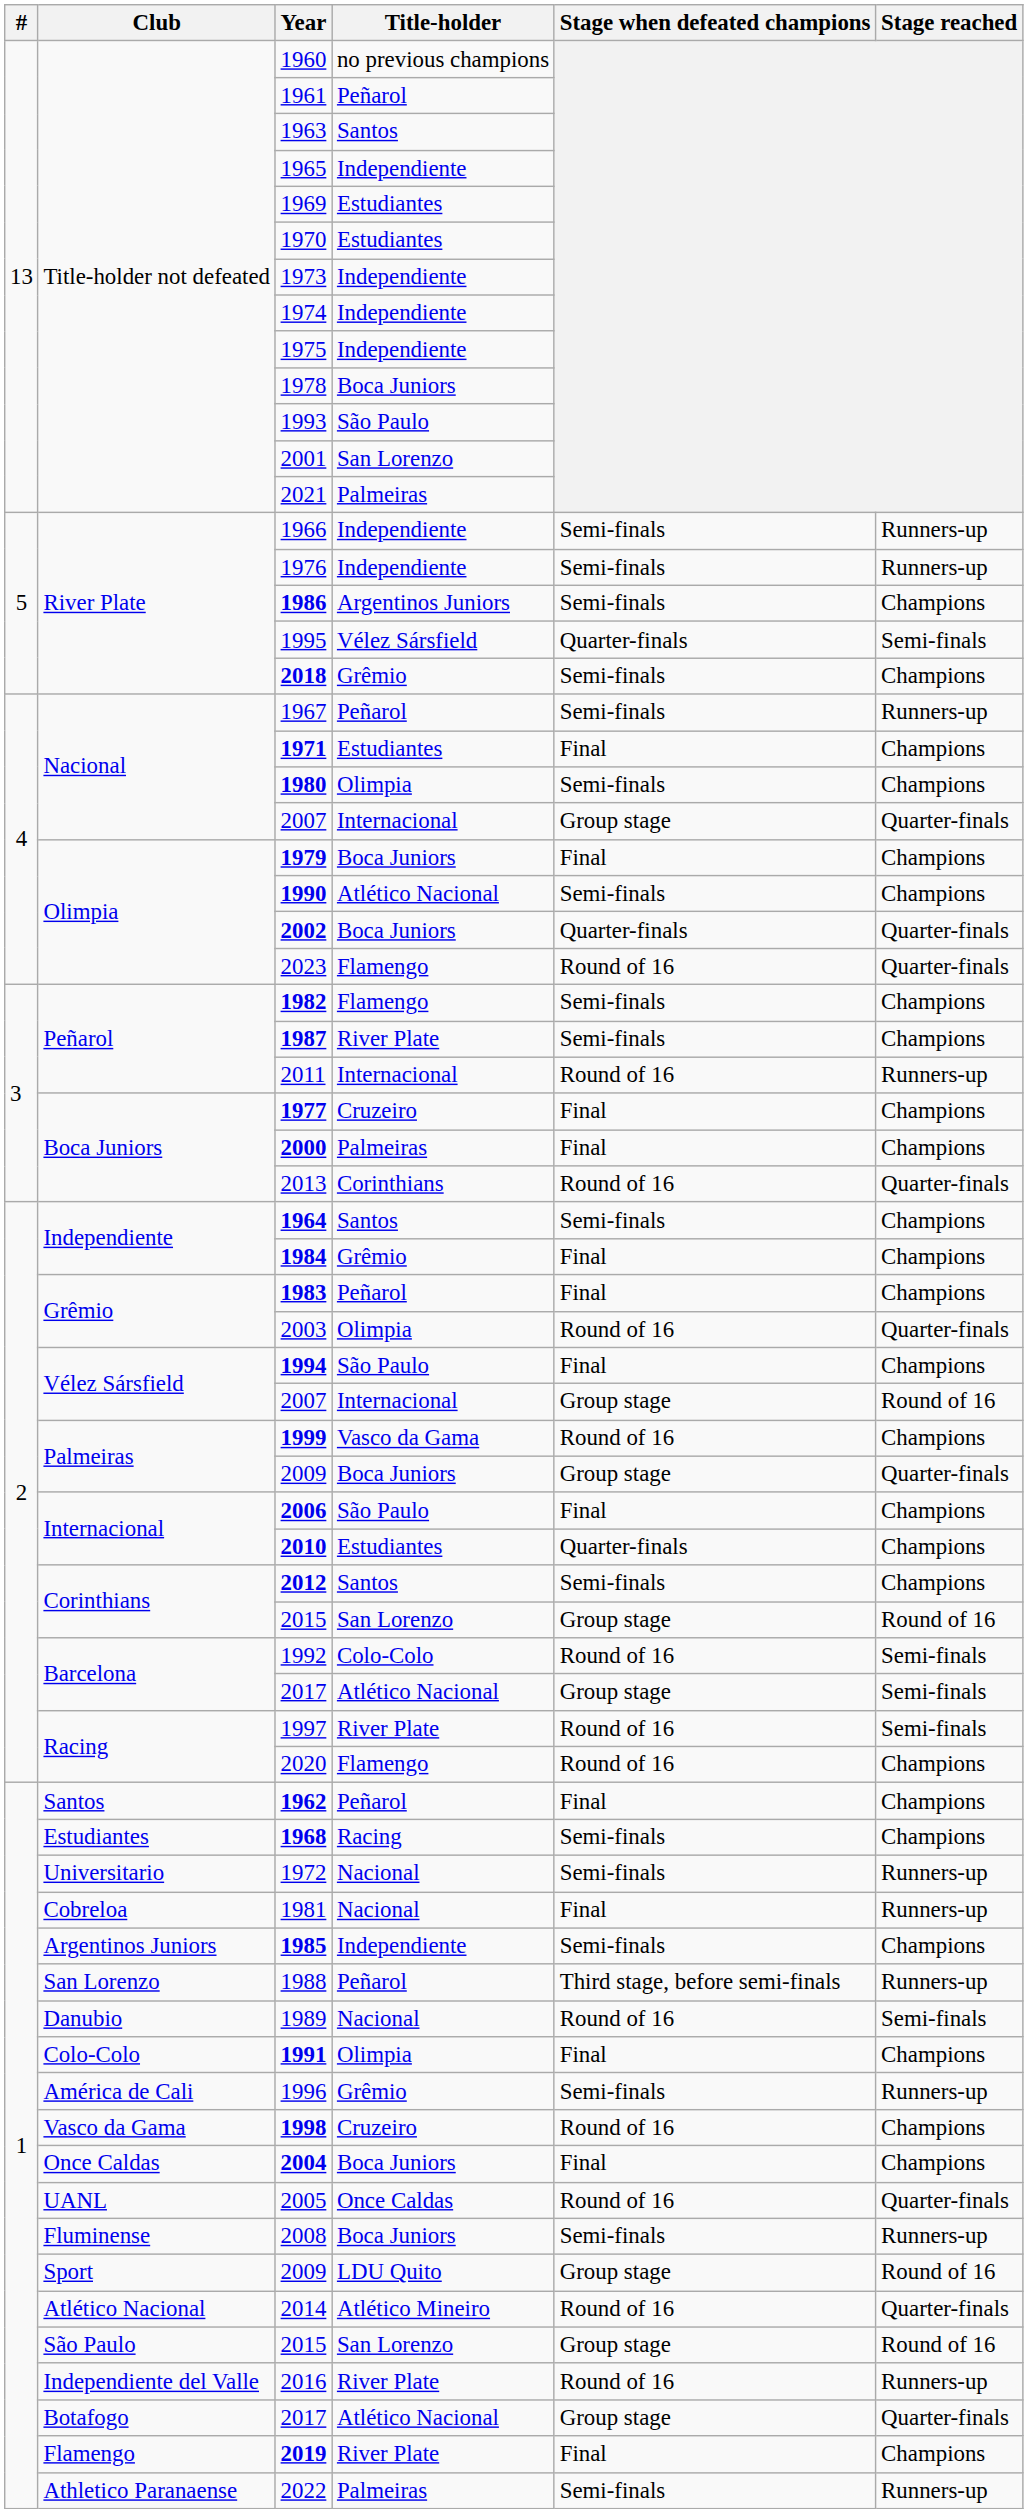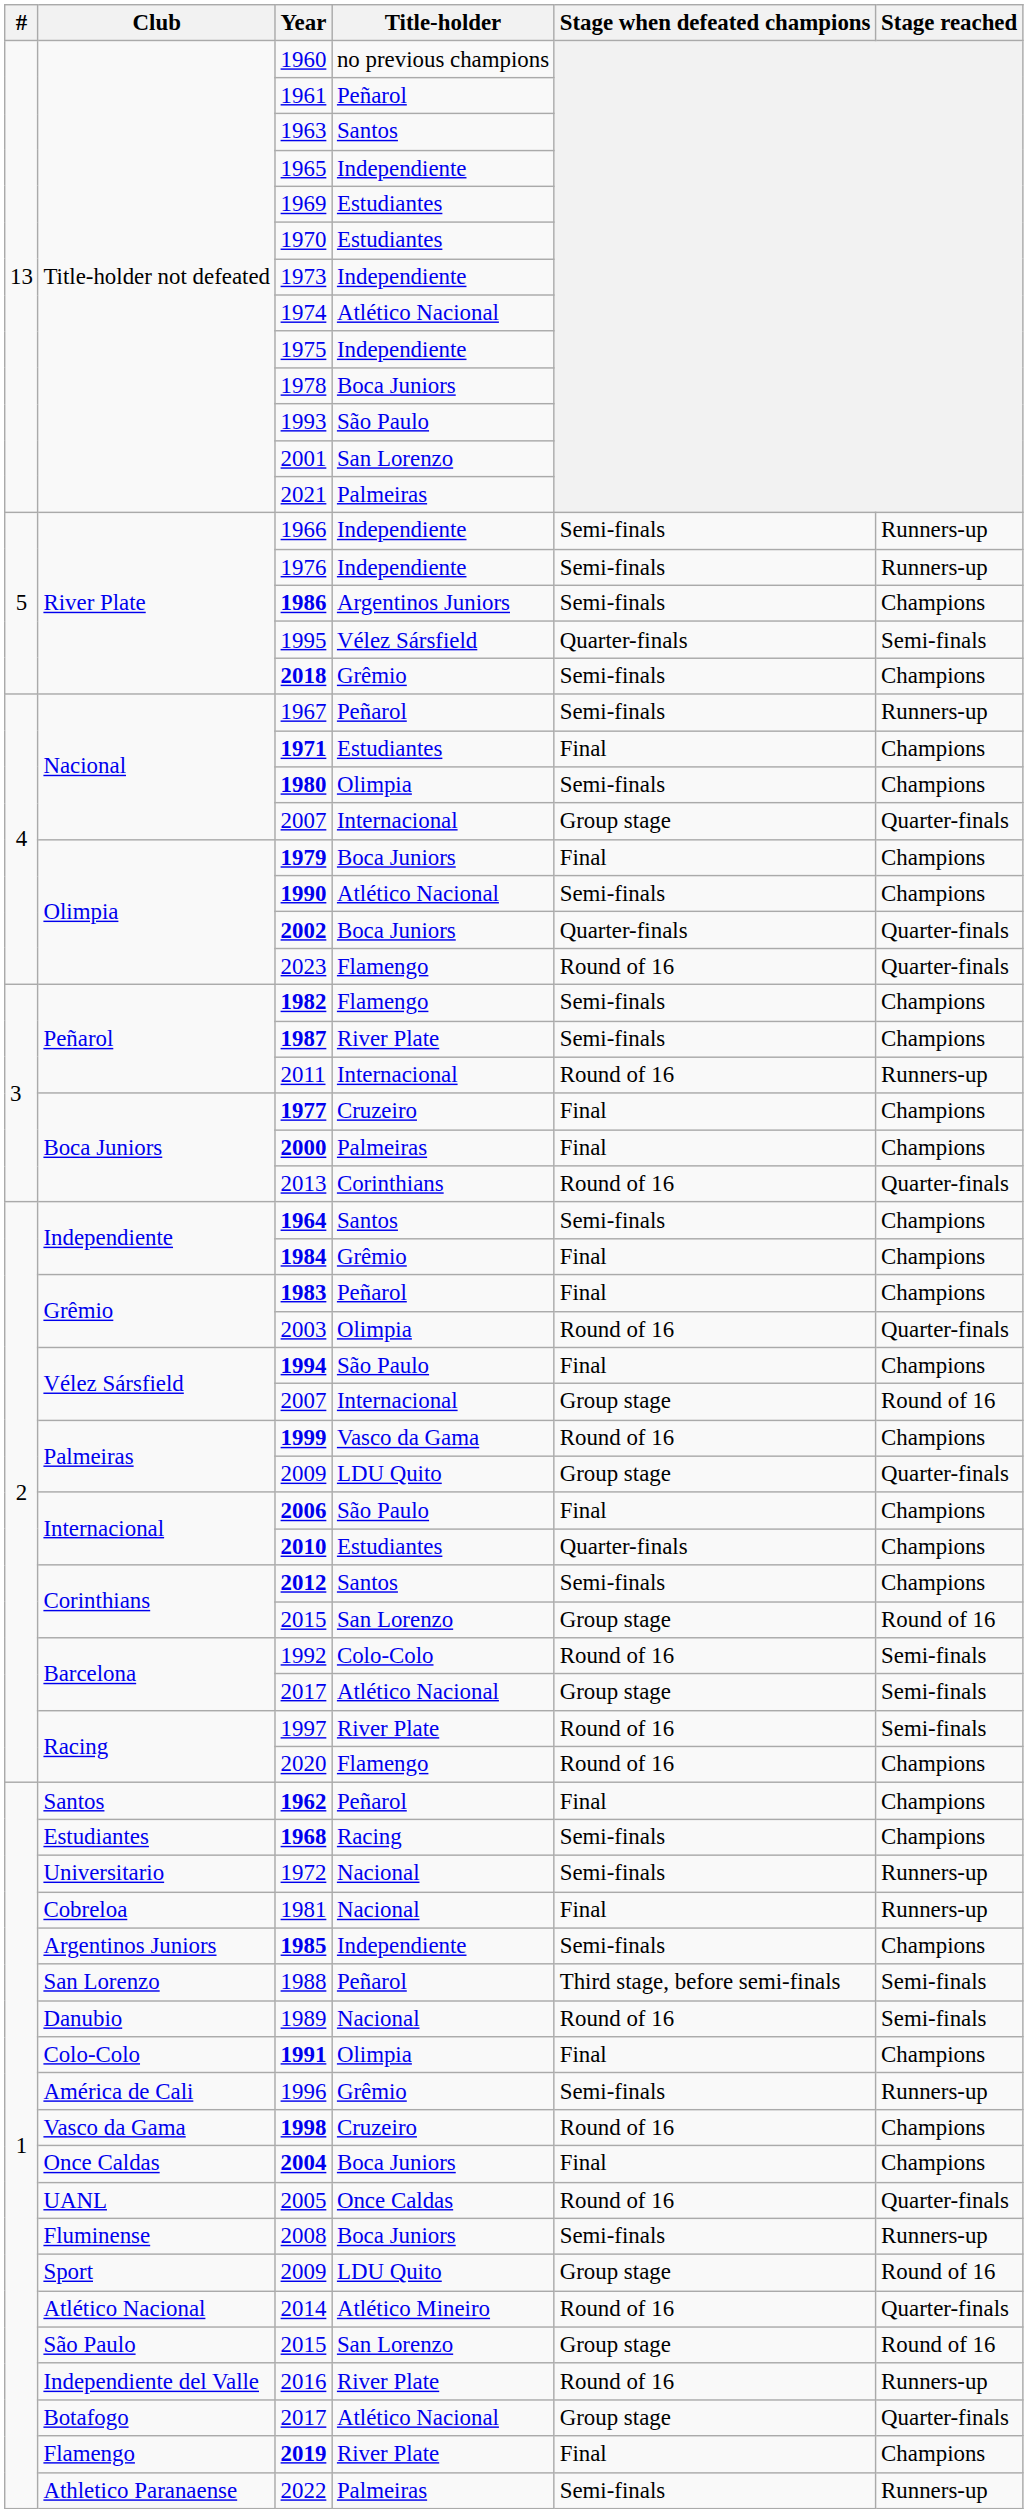1974 | Title-holder: Independiente -> Atlético Nacional
Palmeiras / 2009 | Title-holder: Boca Juniors -> LDU Quito
1988 | Stage reached: Runners-up -> Semi-finals
